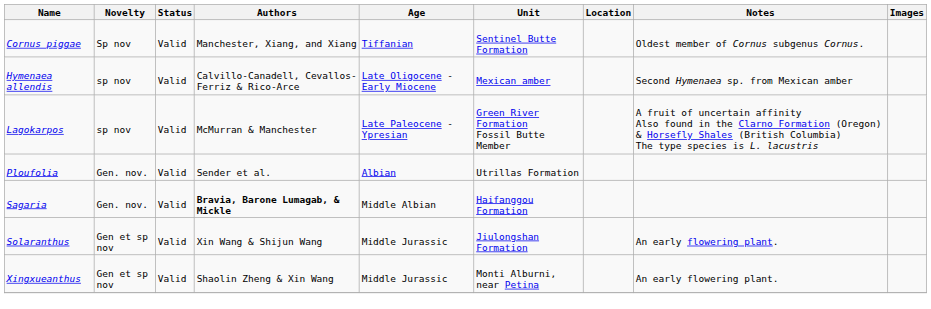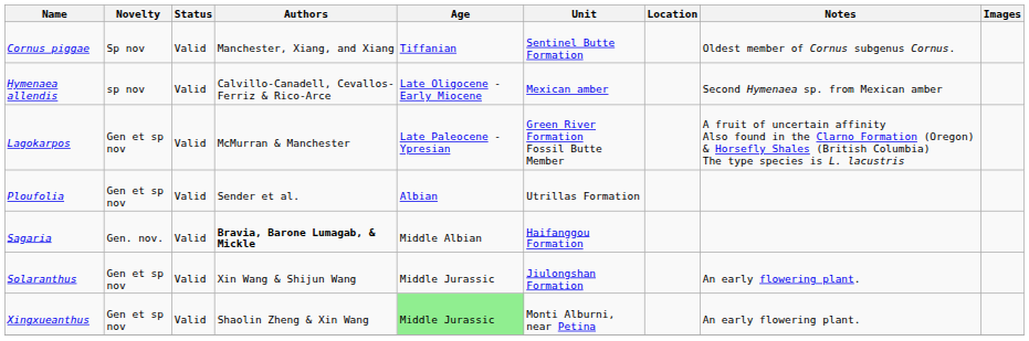Lagokarpos | Novelty: sp nov -> Gen et sp nov
Ploufolia | Novelty: Gen. nov. -> Gen et sp nov
Xingxueanthus | Age: no background -> lightgreen background
